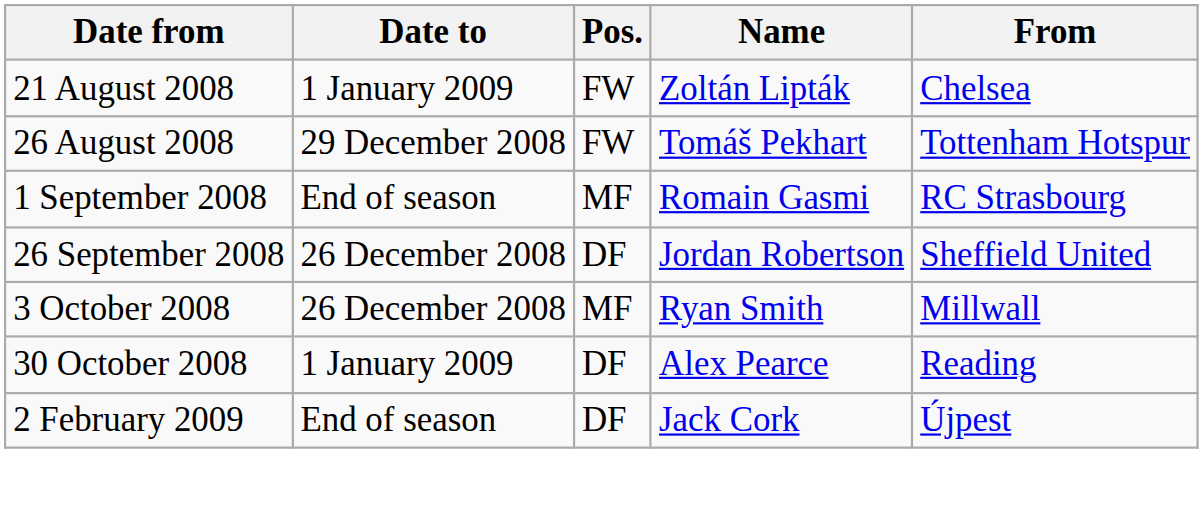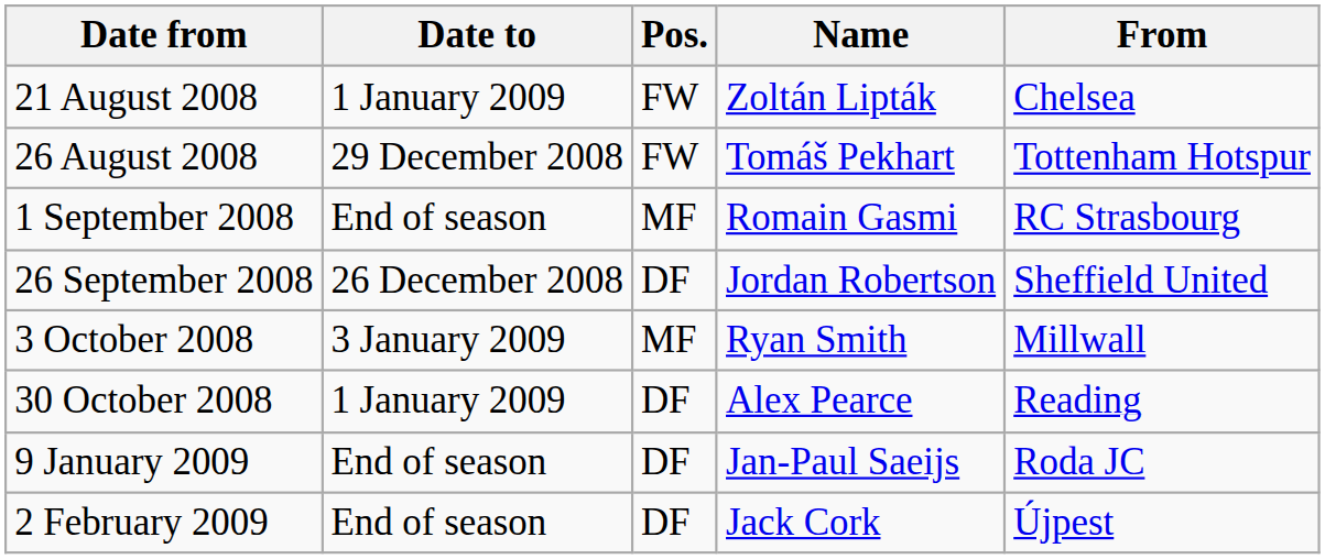3 October 2008 | Date to: 26 December 2008 -> 3 January 2009
+ row: 9 January 2009 | End of season | DF | Jan-Paul Saeijs | Roda JC
